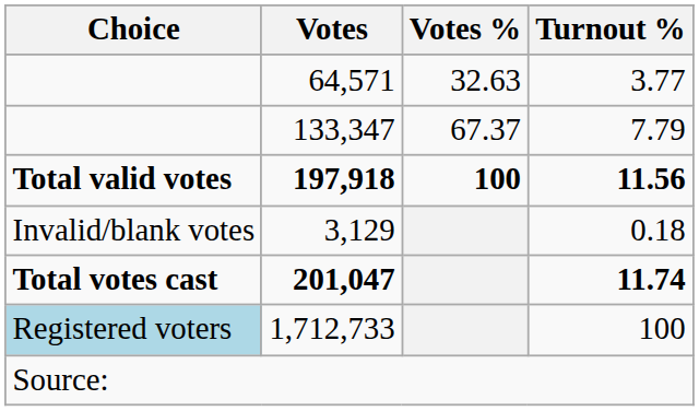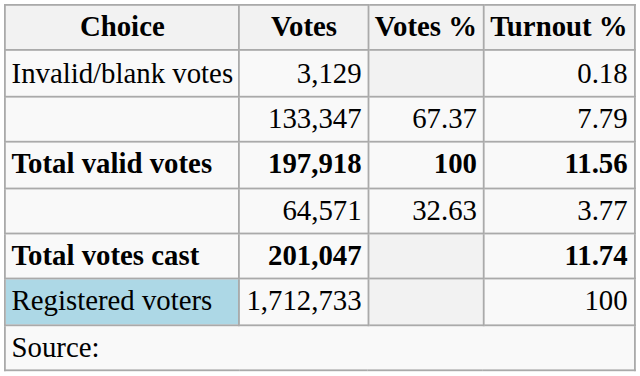rows swapped: 64,571 <-> 3,129
